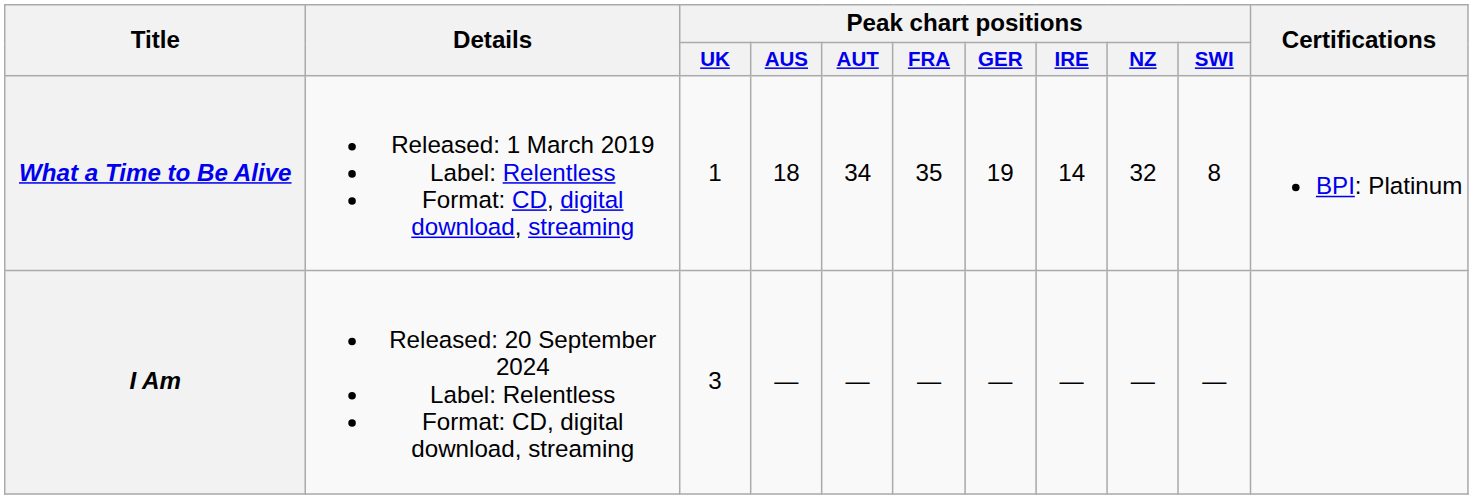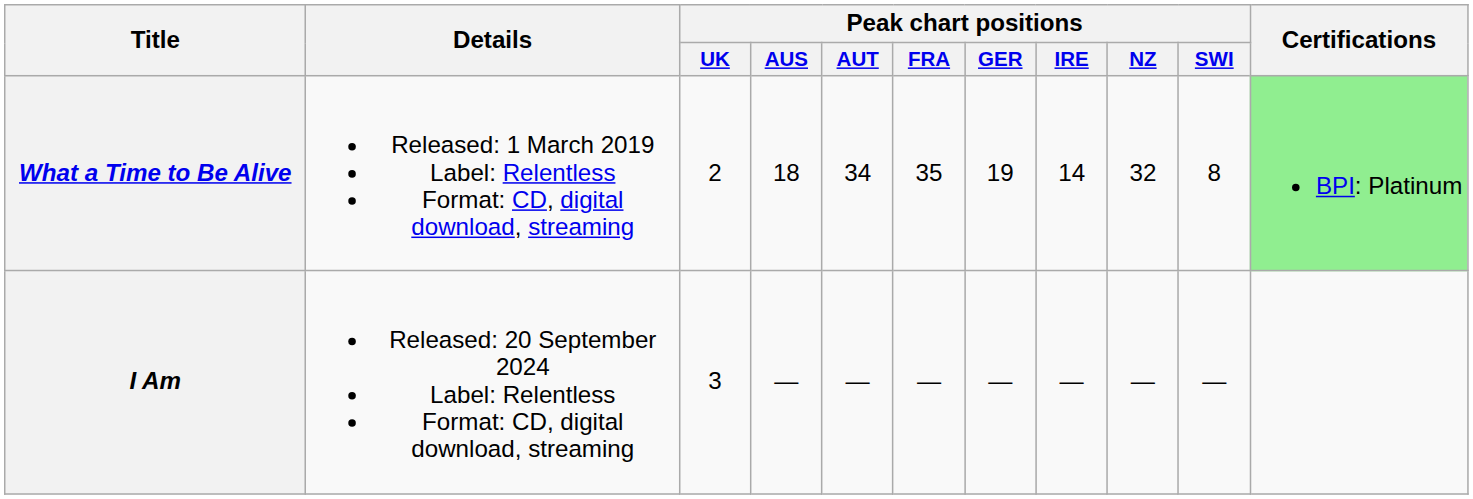What a Time to Be Alive | Peak chart positions / UK: 1 -> 2
What a Time to Be Alive | Certifications: no background -> lightgreen background
